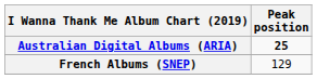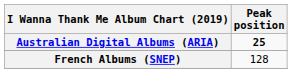French Albums (SNEP) | Peak position: 129 -> 128
